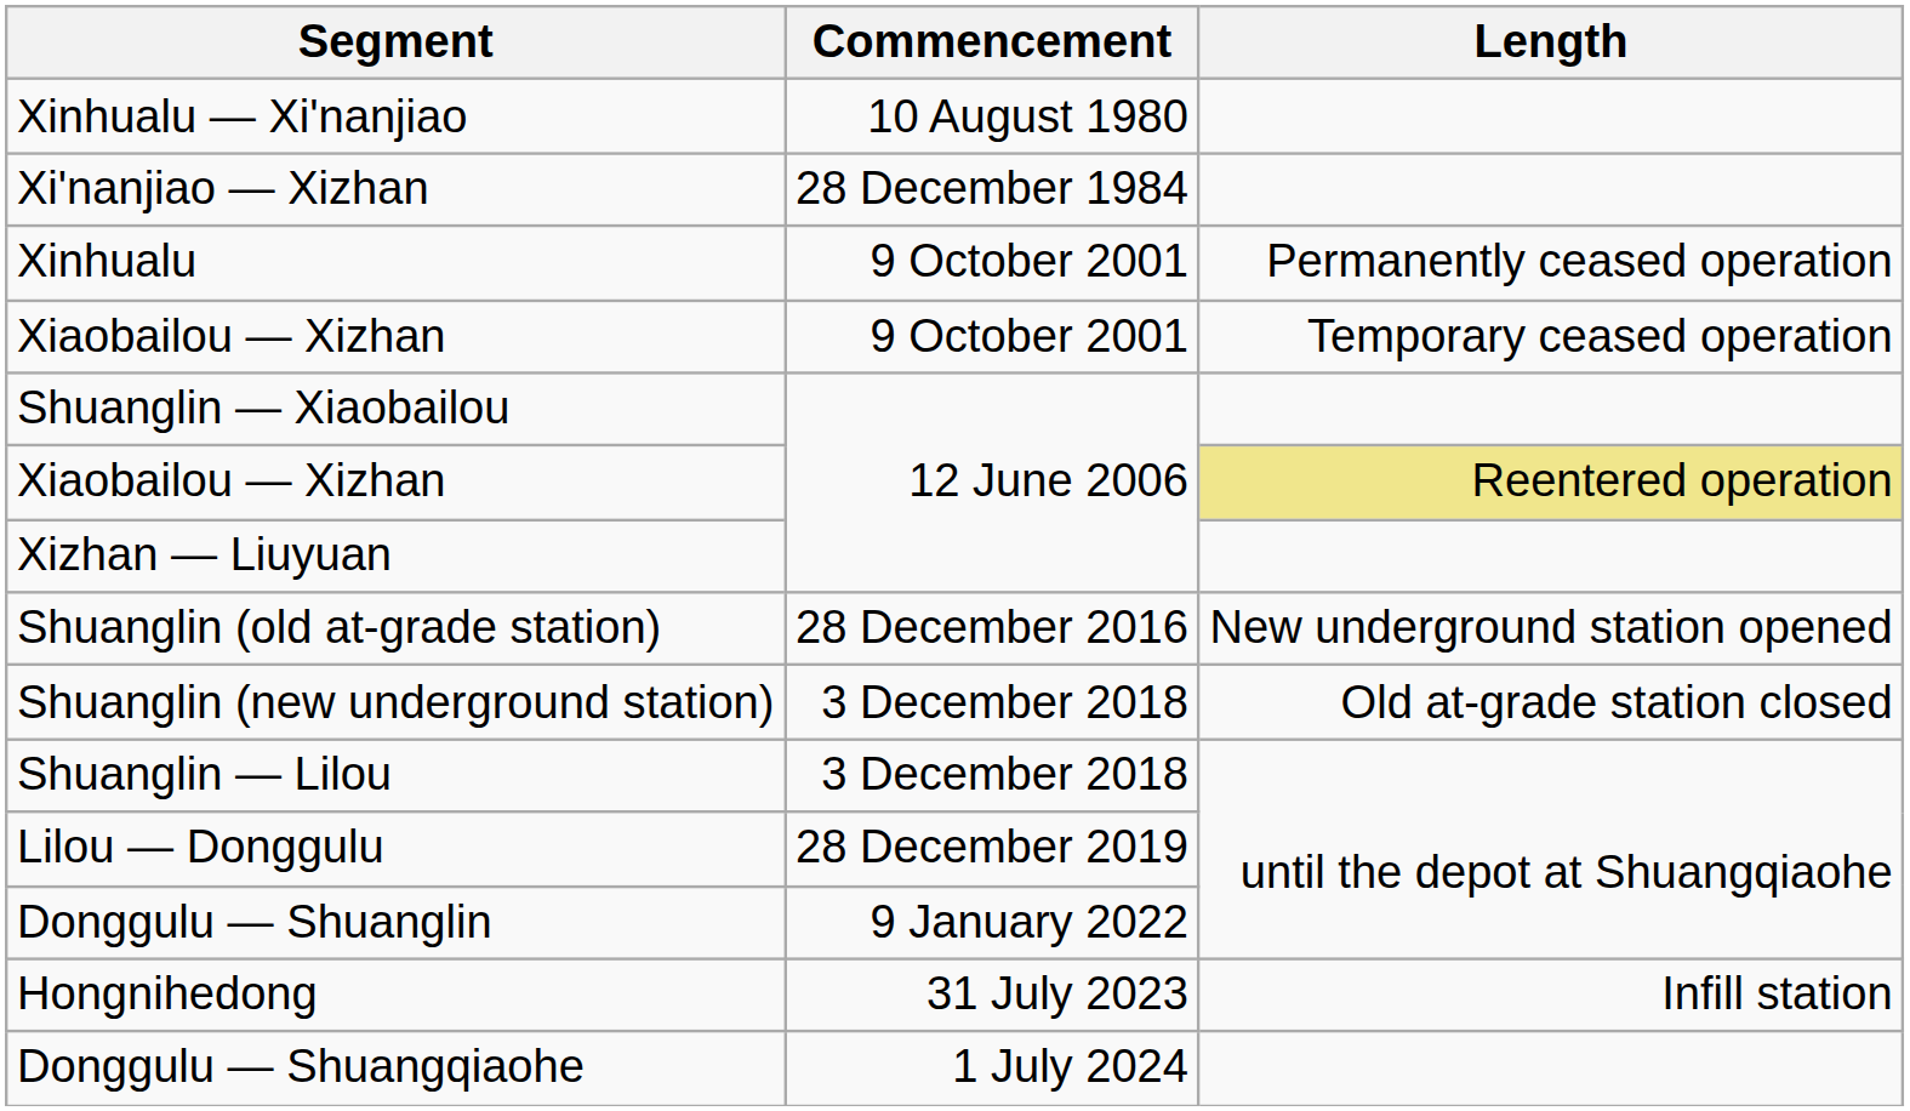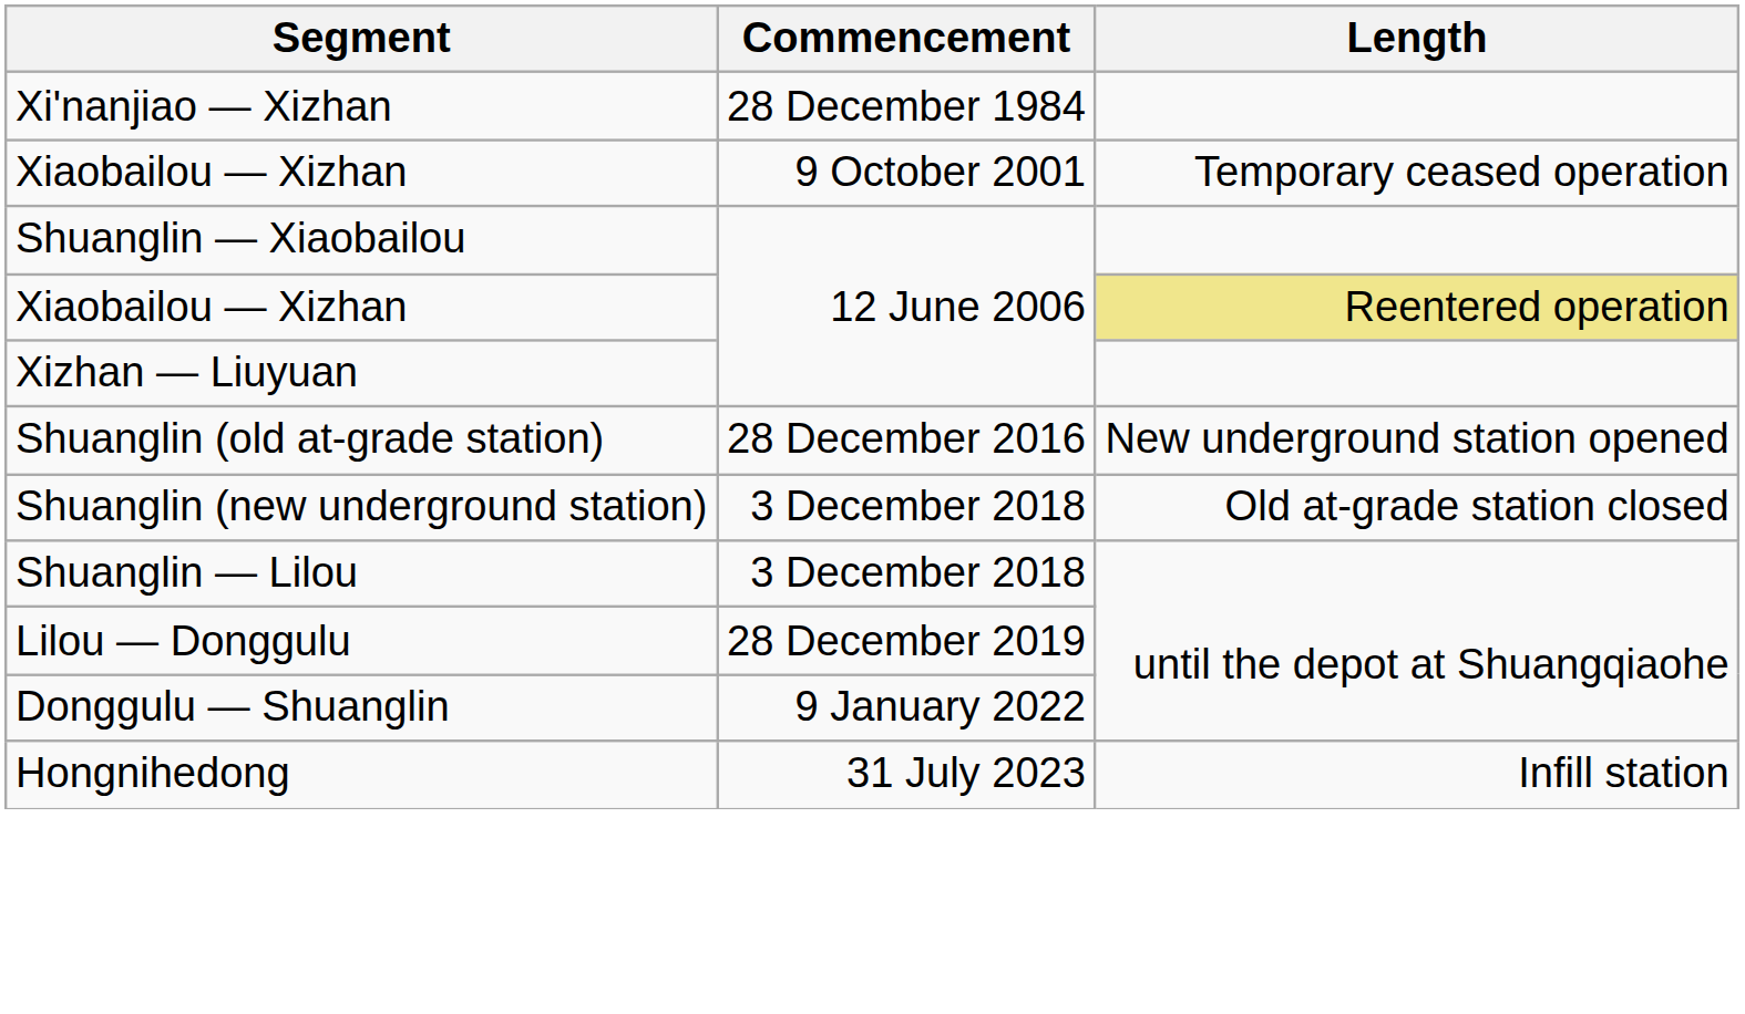- row: Xinhualu — Xi'nanjiao | 10 August 1980
- row: Xinhualu | 9 October 2001 | Permanently ceased operation
- row: Donggulu — Shuangqiaohe | 1 July 2024
